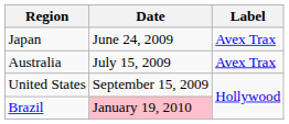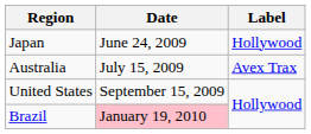Japan | Label: Avex Trax -> Hollywood
